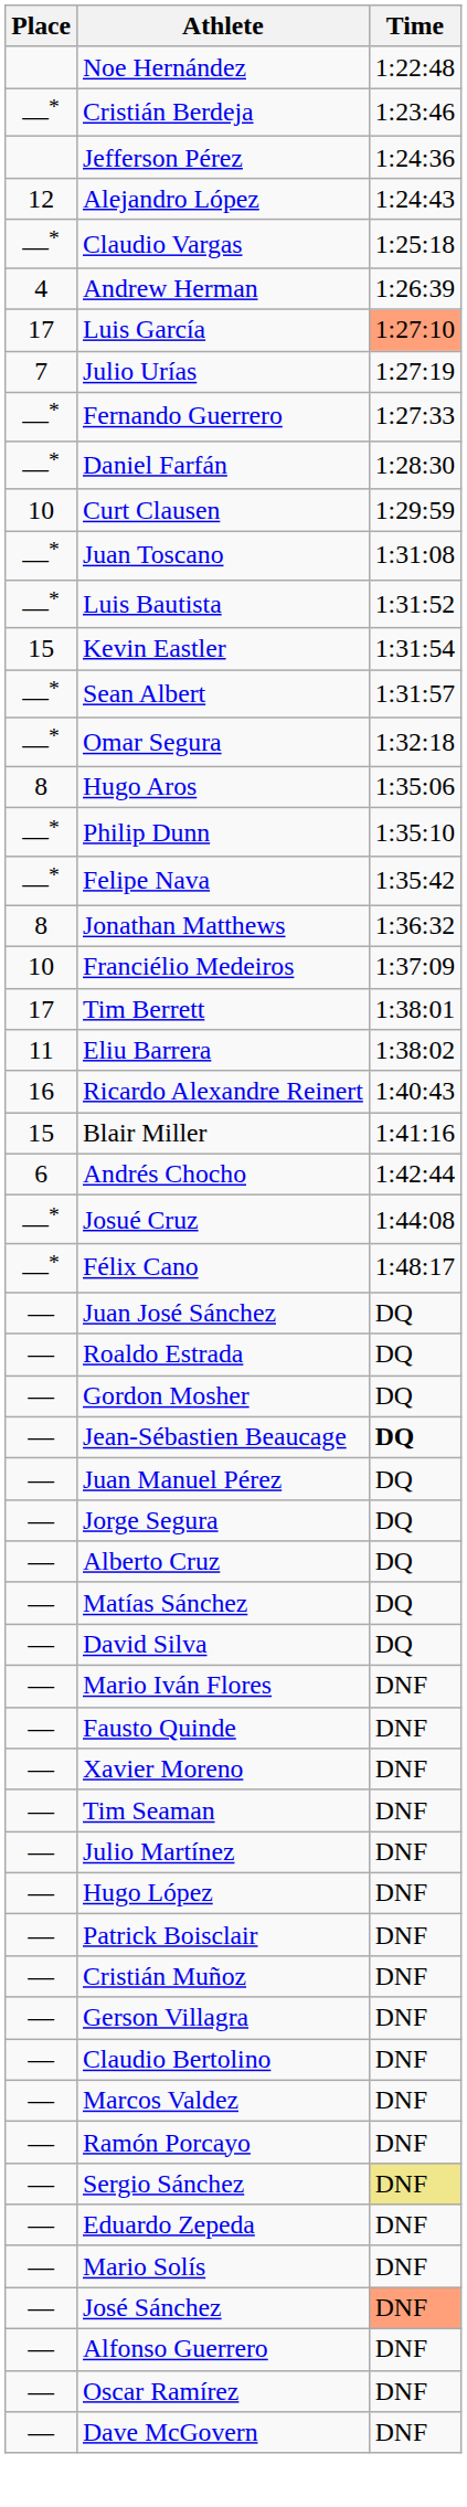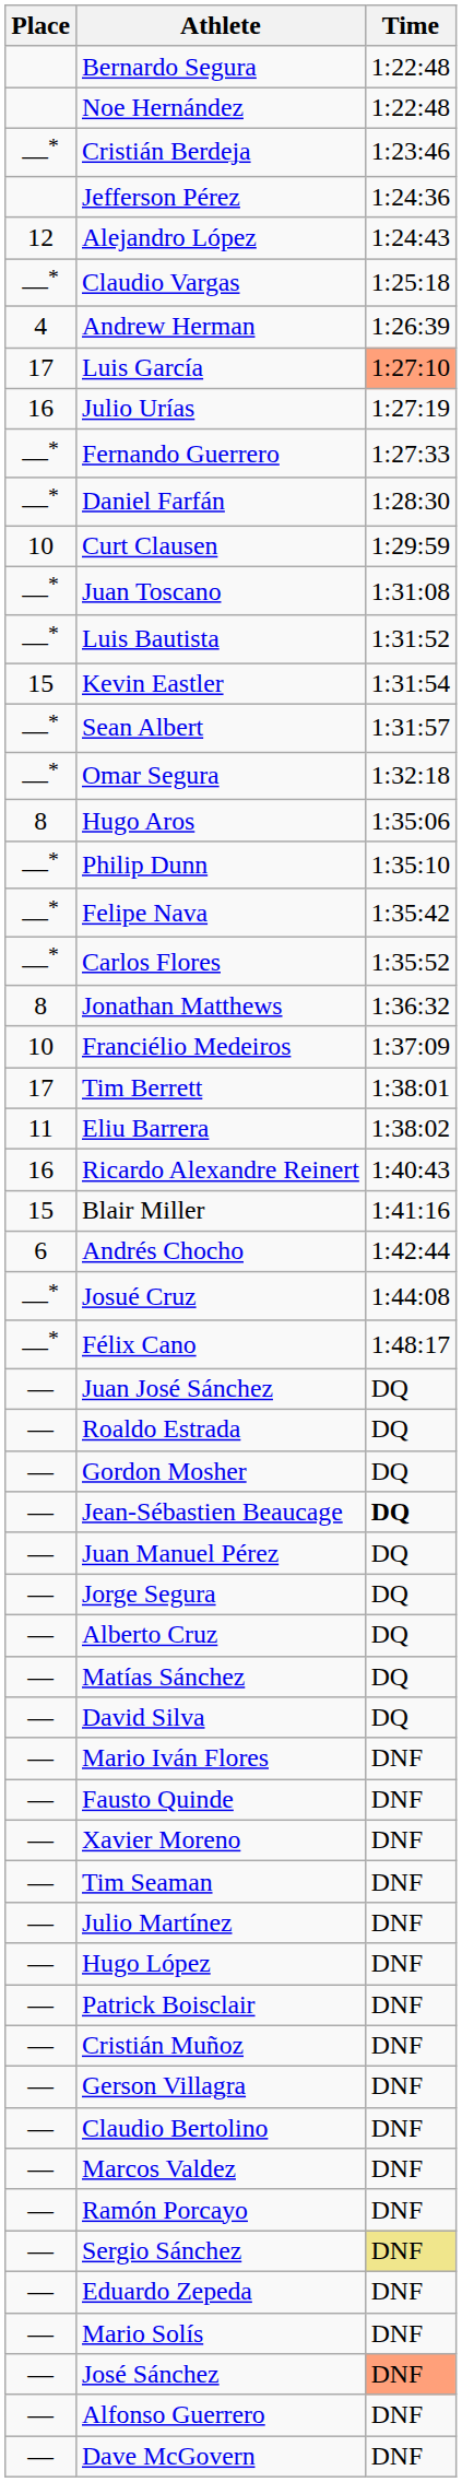+ row: Bernardo Segura | 1:22:48
Julio Urías | Place: 7 -> 16
+ row: —* | Carlos Flores | 1:35:52
- row: — | Oscar Ramírez | DNF
